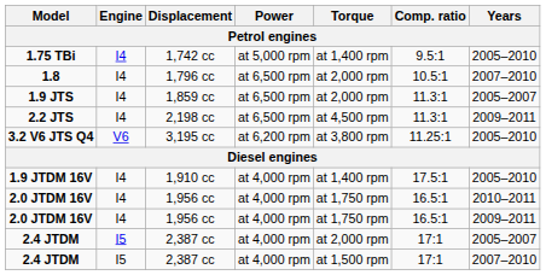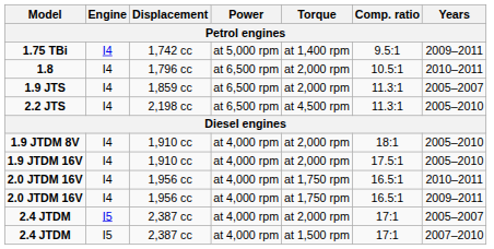1.75 TBi | Years: 2005–2010 -> 2009–2011
1.8 | Years: 2007–2010 -> 2010–2011
2.2 JTS | Years: 2009–2011 -> 2005–2010
- row: 3.2 V6 JTS Q4 | V6 | 3,195 cc | at 6,200 rpm | at 3,800 rpm | 11.25:1 | 2005–2010
+ row: 1.9 JTDM 8V | I4 | 1,910 cc | at 4,000 rpm | at 2,000 rpm | 18:1 | 2005–2010
1.9 JTDM 16V | Torque: at 1,400 rpm -> at 2,000 rpm
